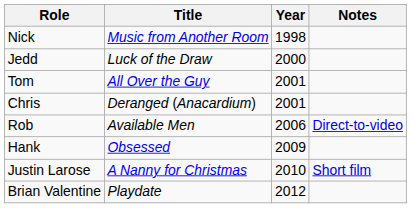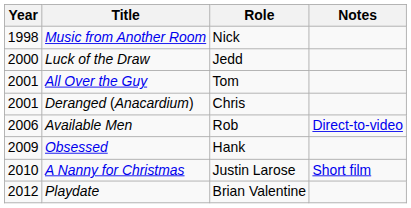columns swapped: Year <-> Role
